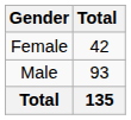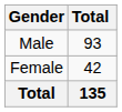rows swapped: Male <-> Female
